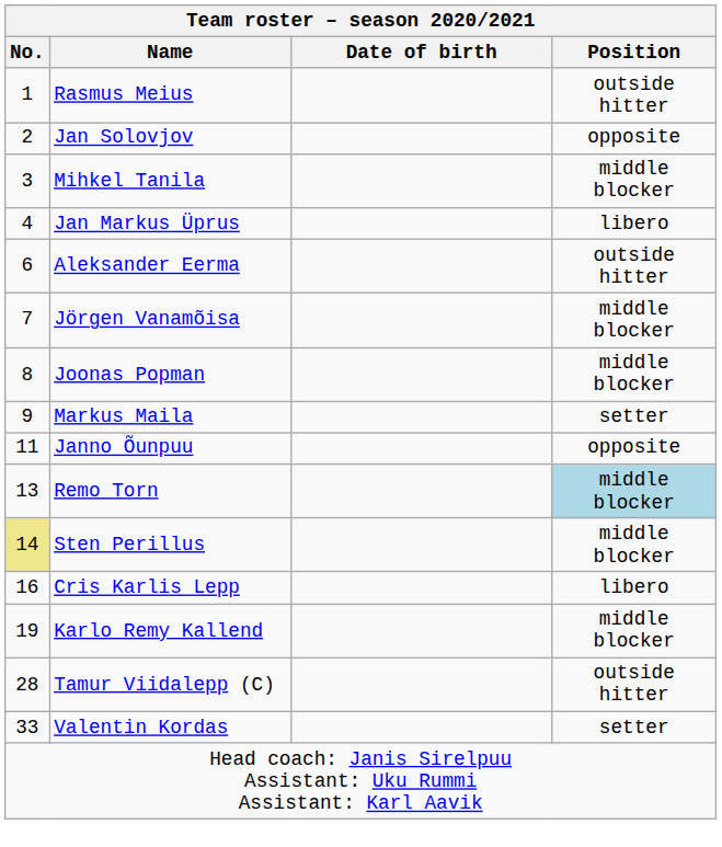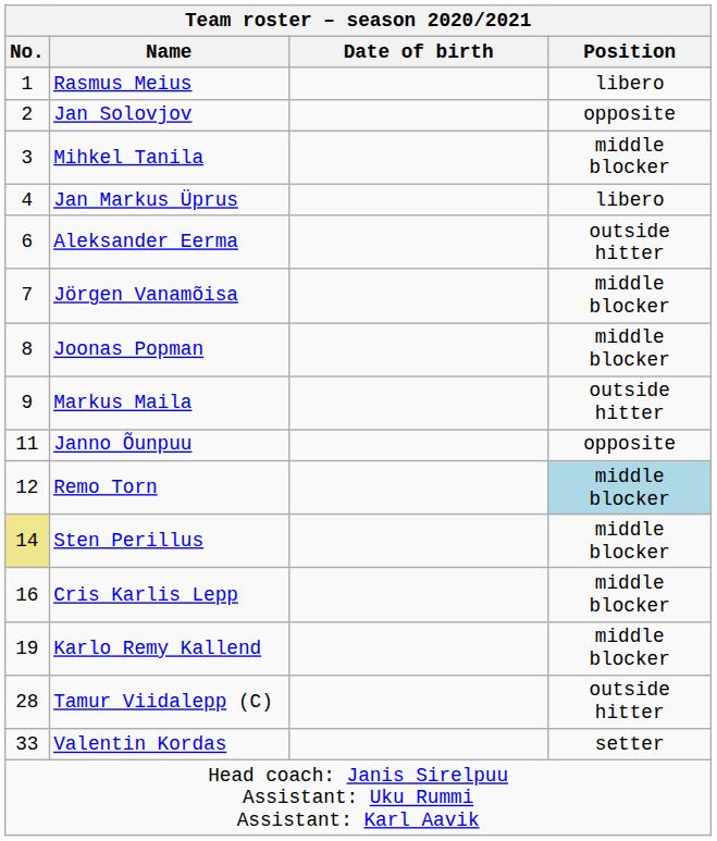Rasmus Meius | Position: outside hitter -> libero
Markus Maila | Position: setter -> outside hitter
Remo Torn | No.: 13 -> 12
Cris Karlis Lepp | Position: libero -> middle blocker
